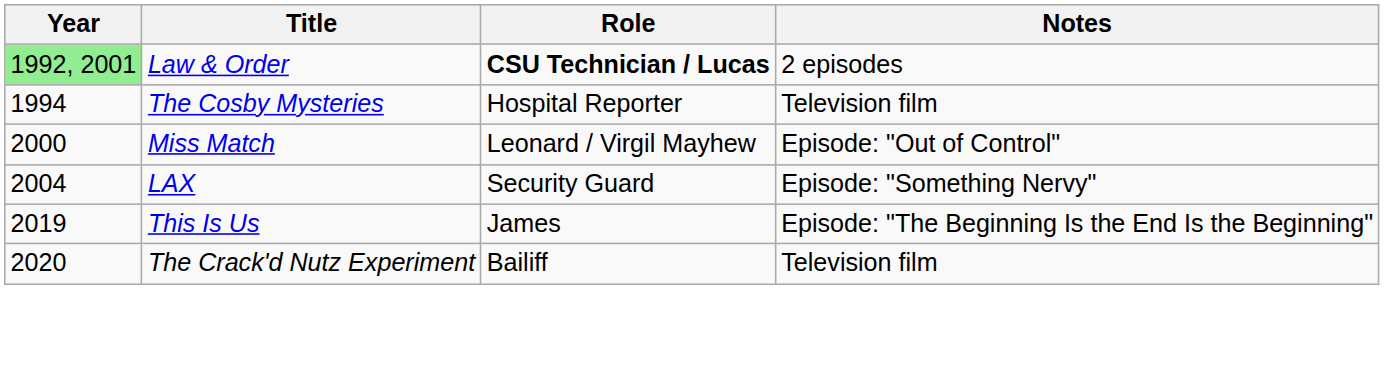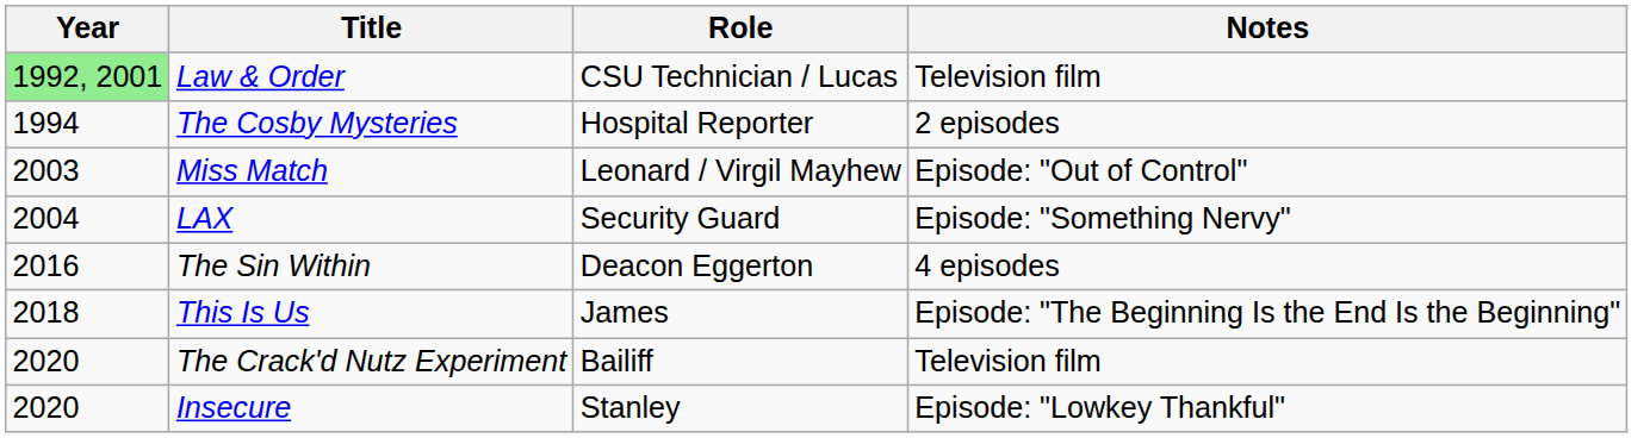Law & Order | Role: bold -> normal
Law & Order | Notes: 2 episodes -> Television film
The Cosby Mysteries | Notes: Television film -> 2 episodes
Miss Match | Year: 2000 -> 2003
+ row: 2016 | The Sin Within | Deacon Eggerton | 4 episodes
This Is Us | Year: 2019 -> 2018
+ row: 2020 | Insecure | Stanley | Episode: "Lowkey Thankful"
